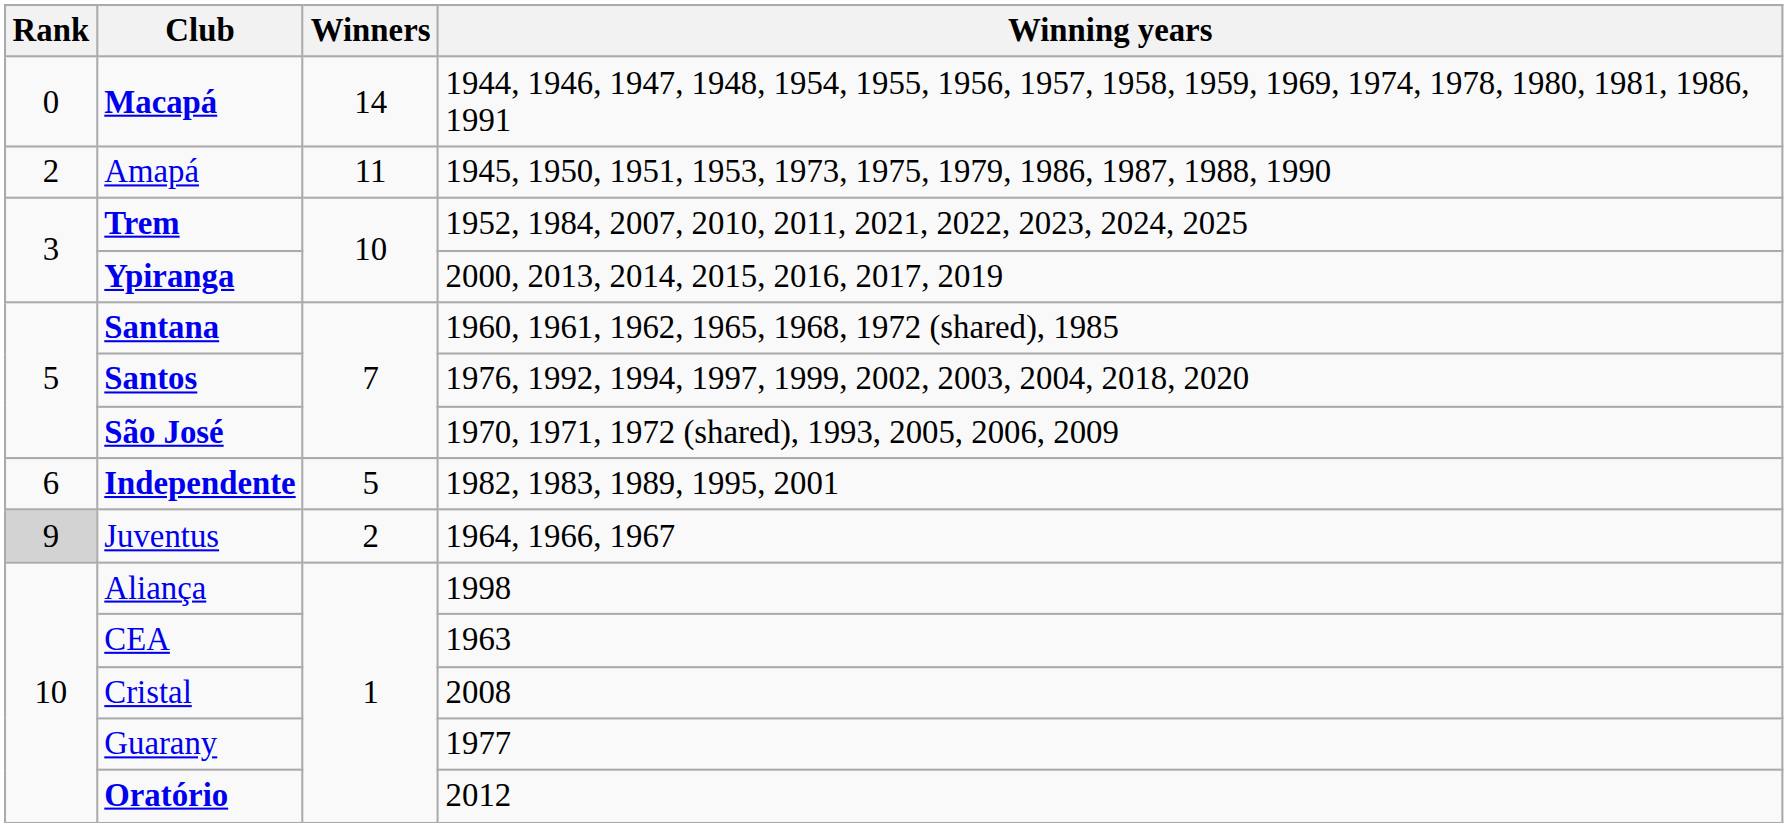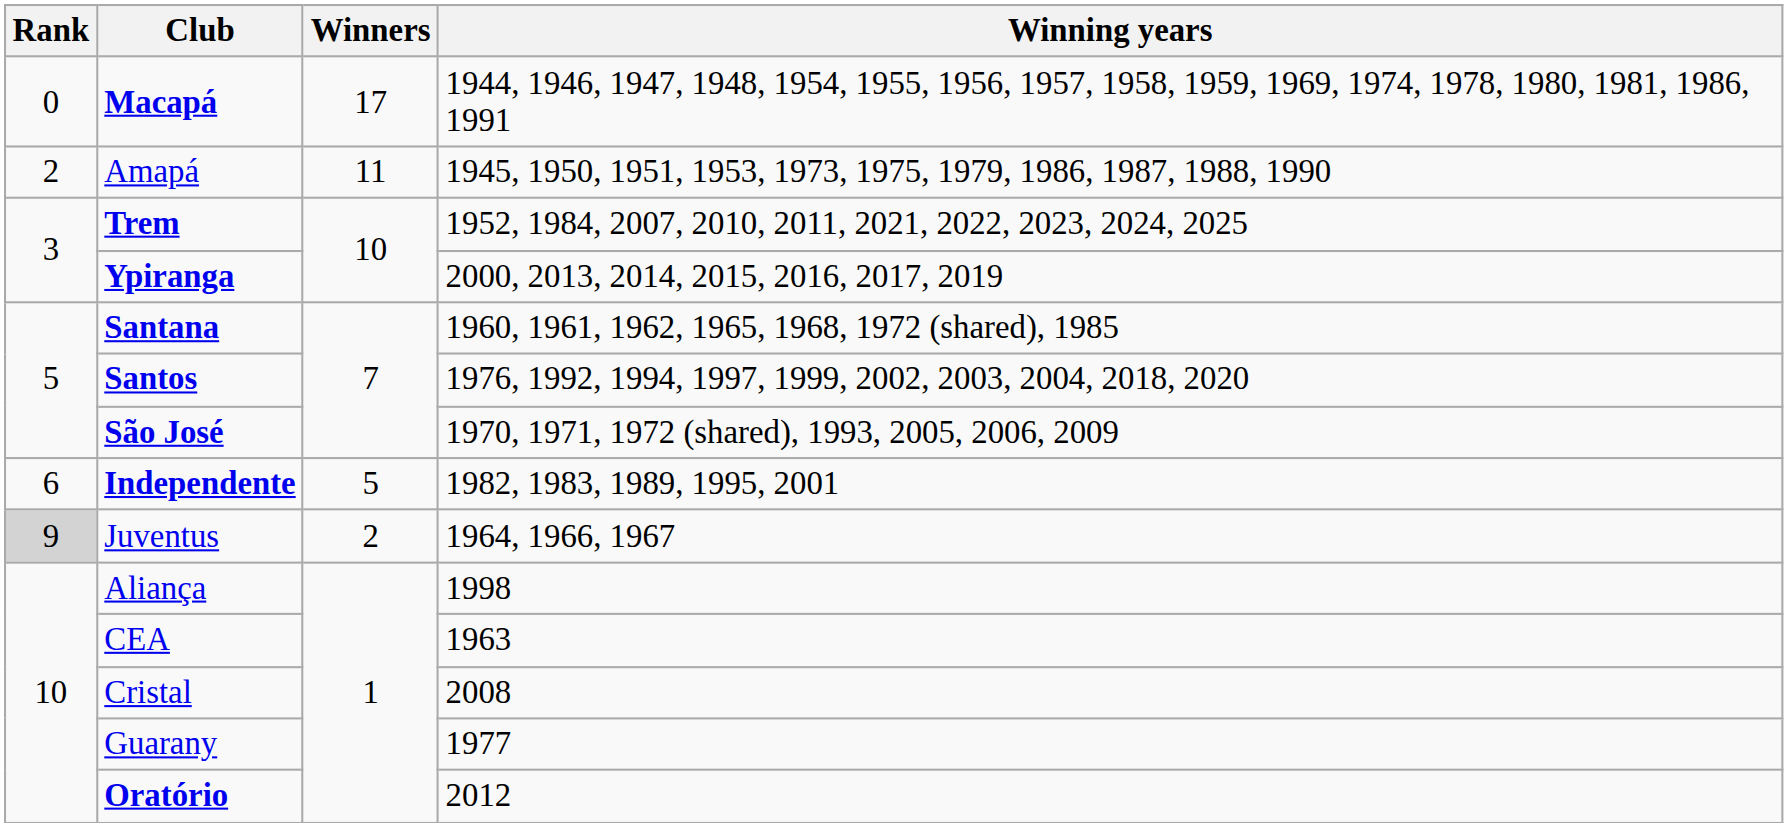Macapá | Winners: 14 -> 17
